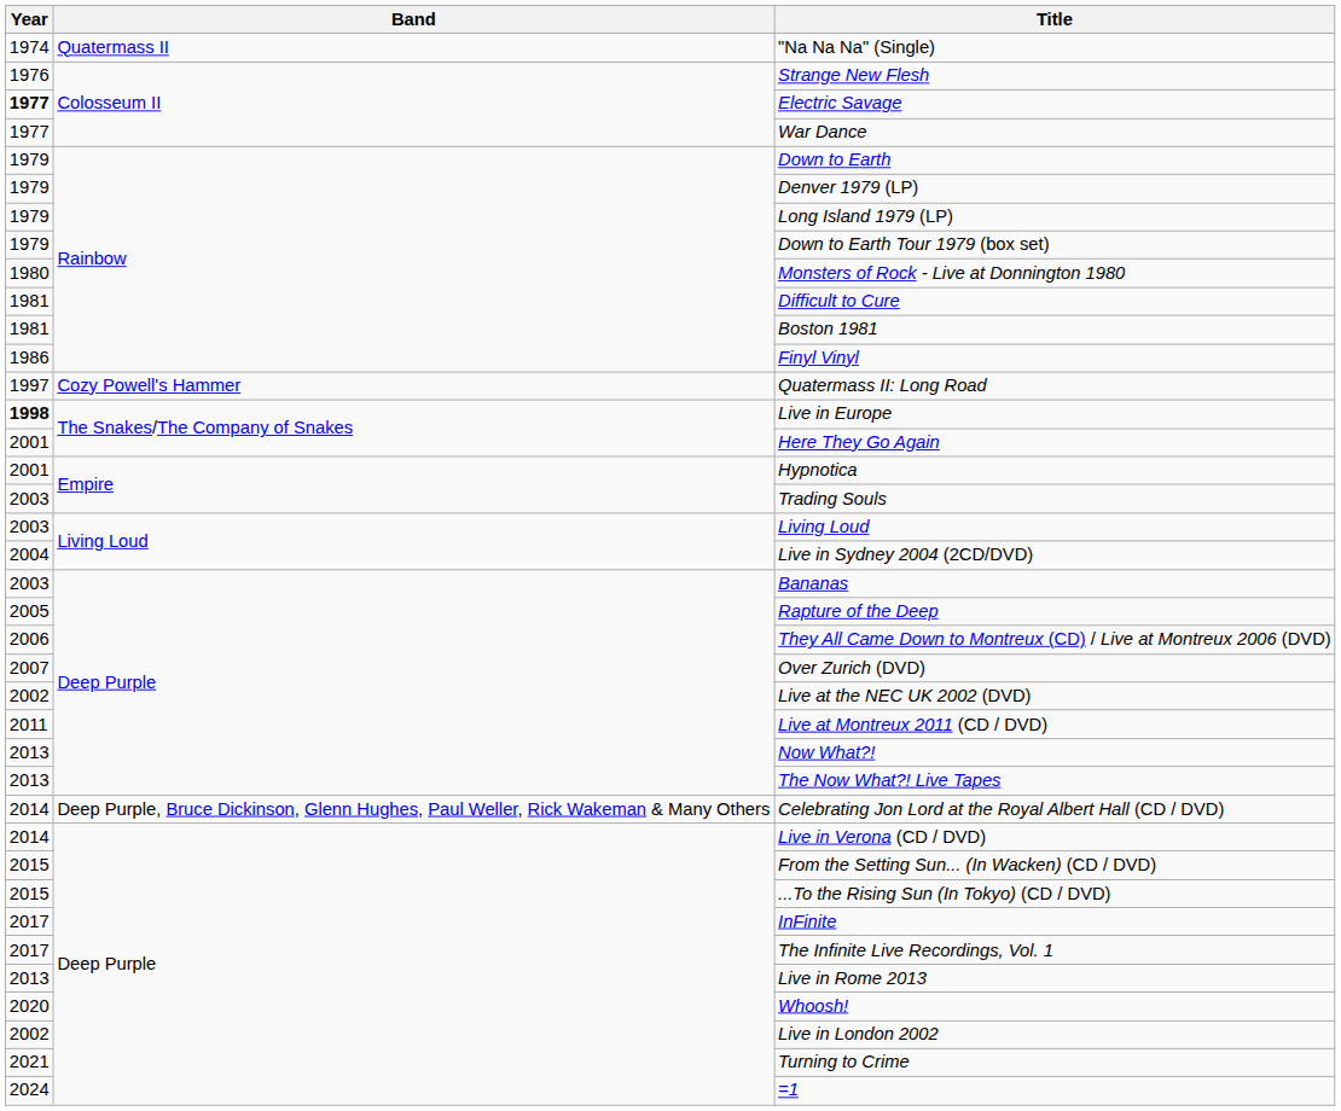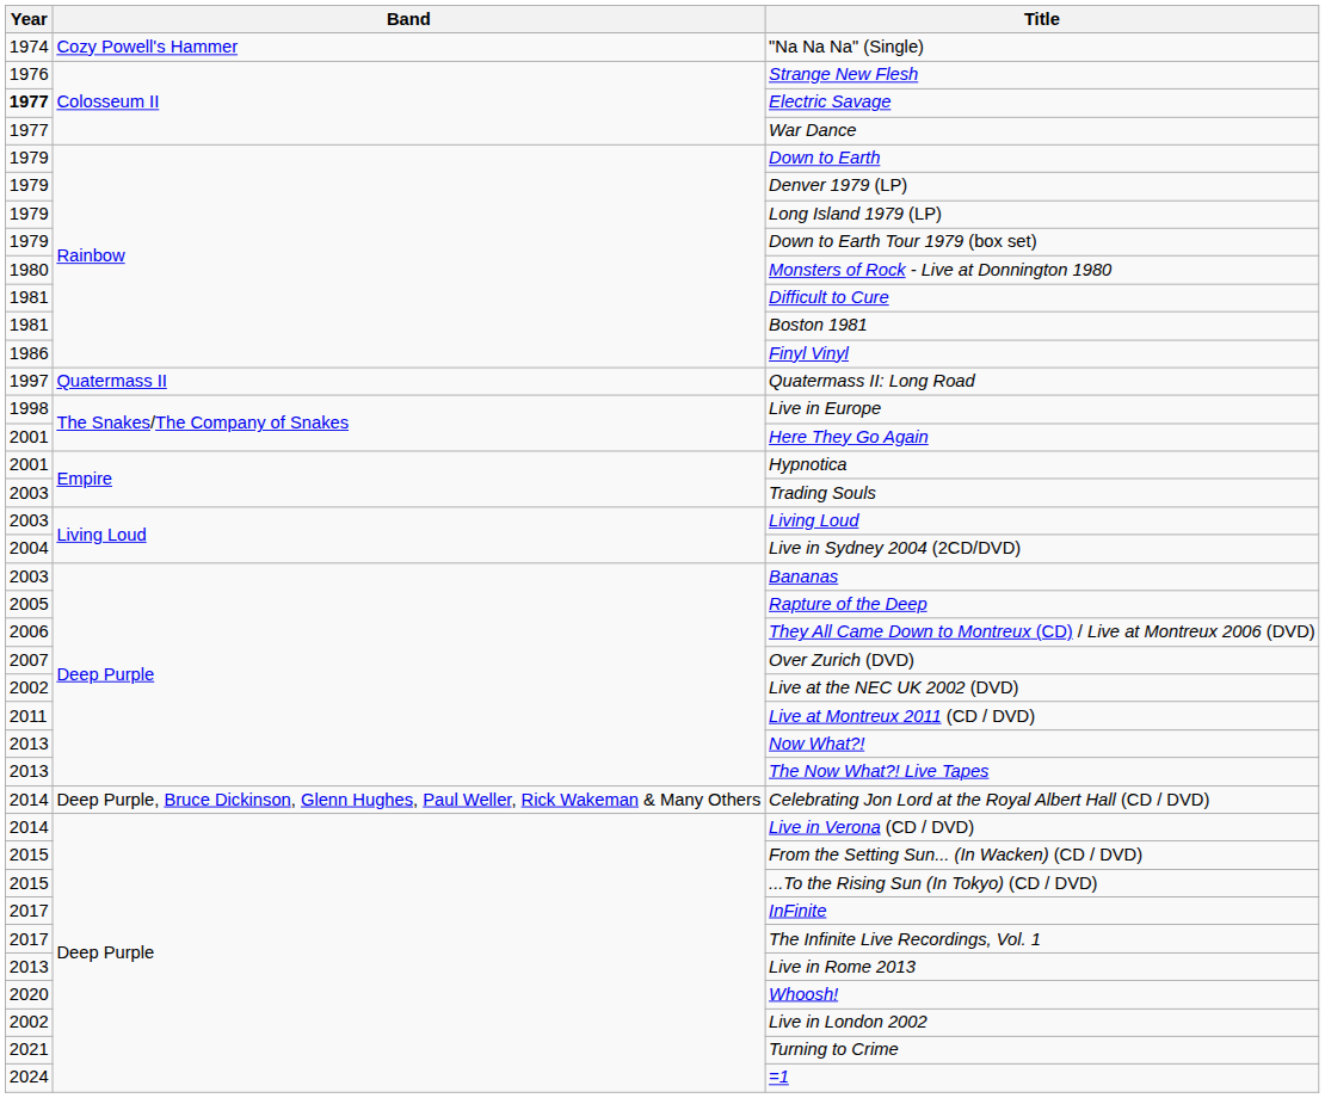"Na Na Na" (Single) | Band: Quatermass II -> Cozy Powell's Hammer
Quatermass II: Long Road | Band: Cozy Powell's Hammer -> Quatermass II
Live in Europe | Year: bold -> normal
